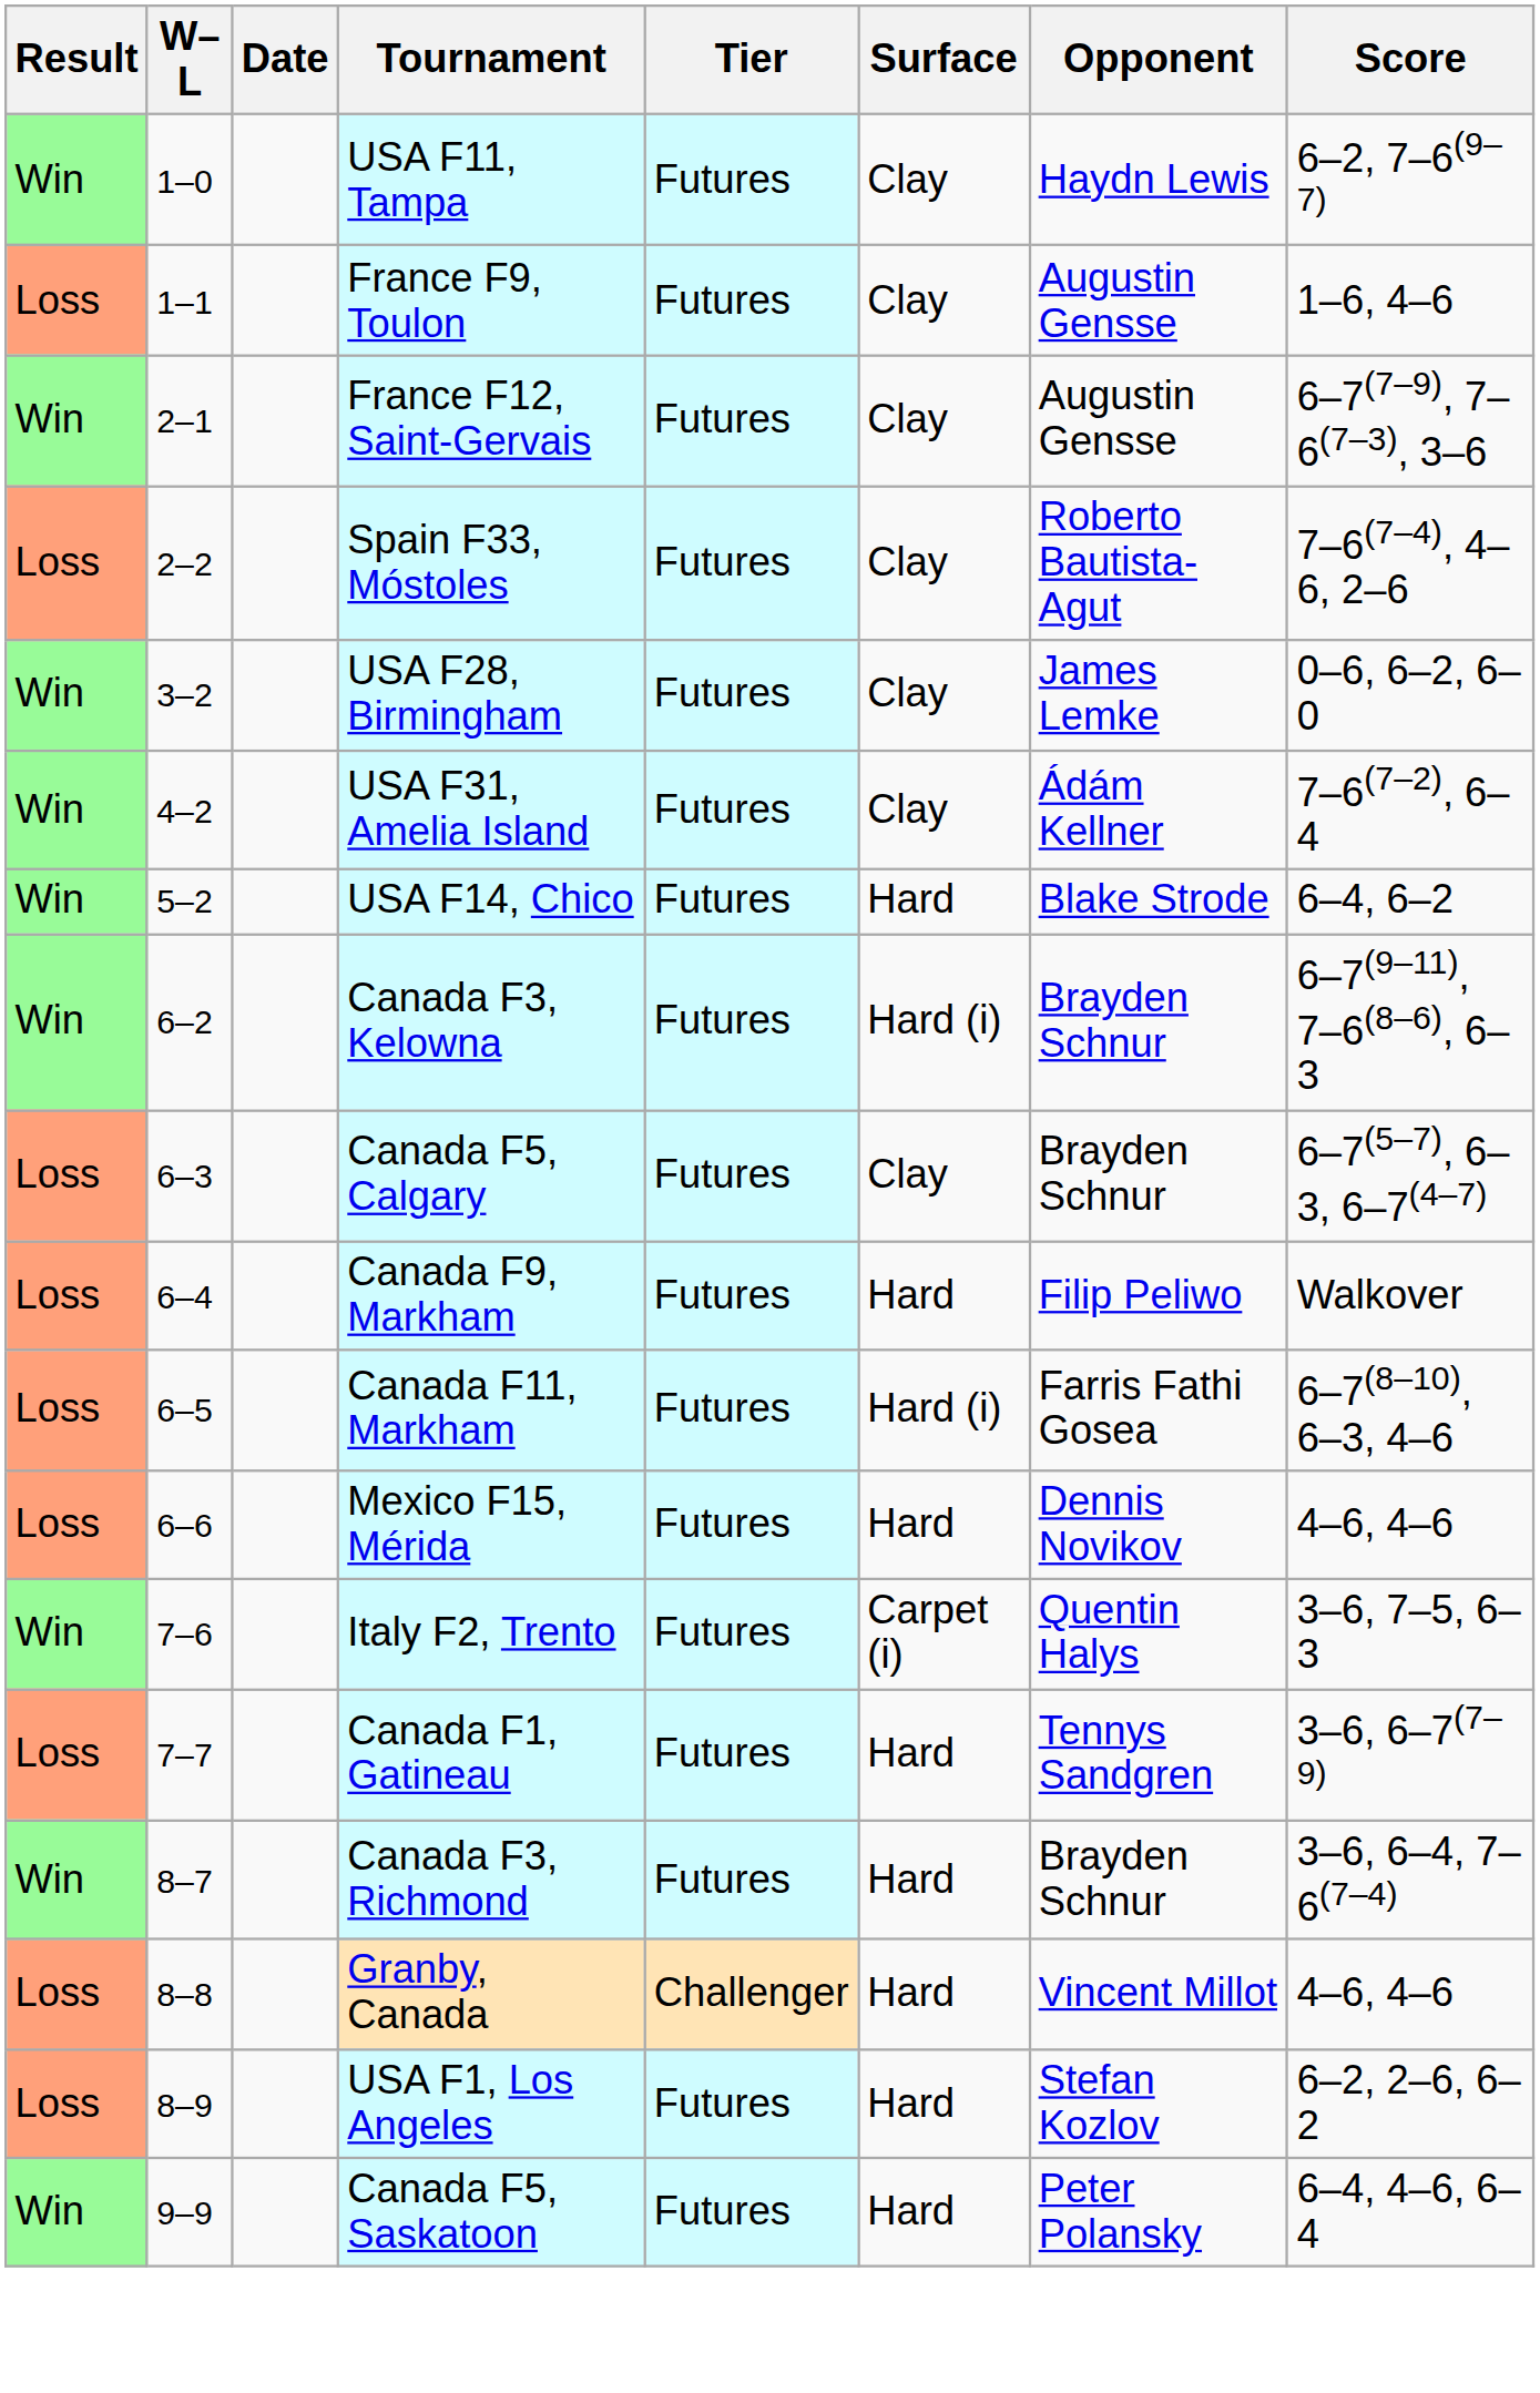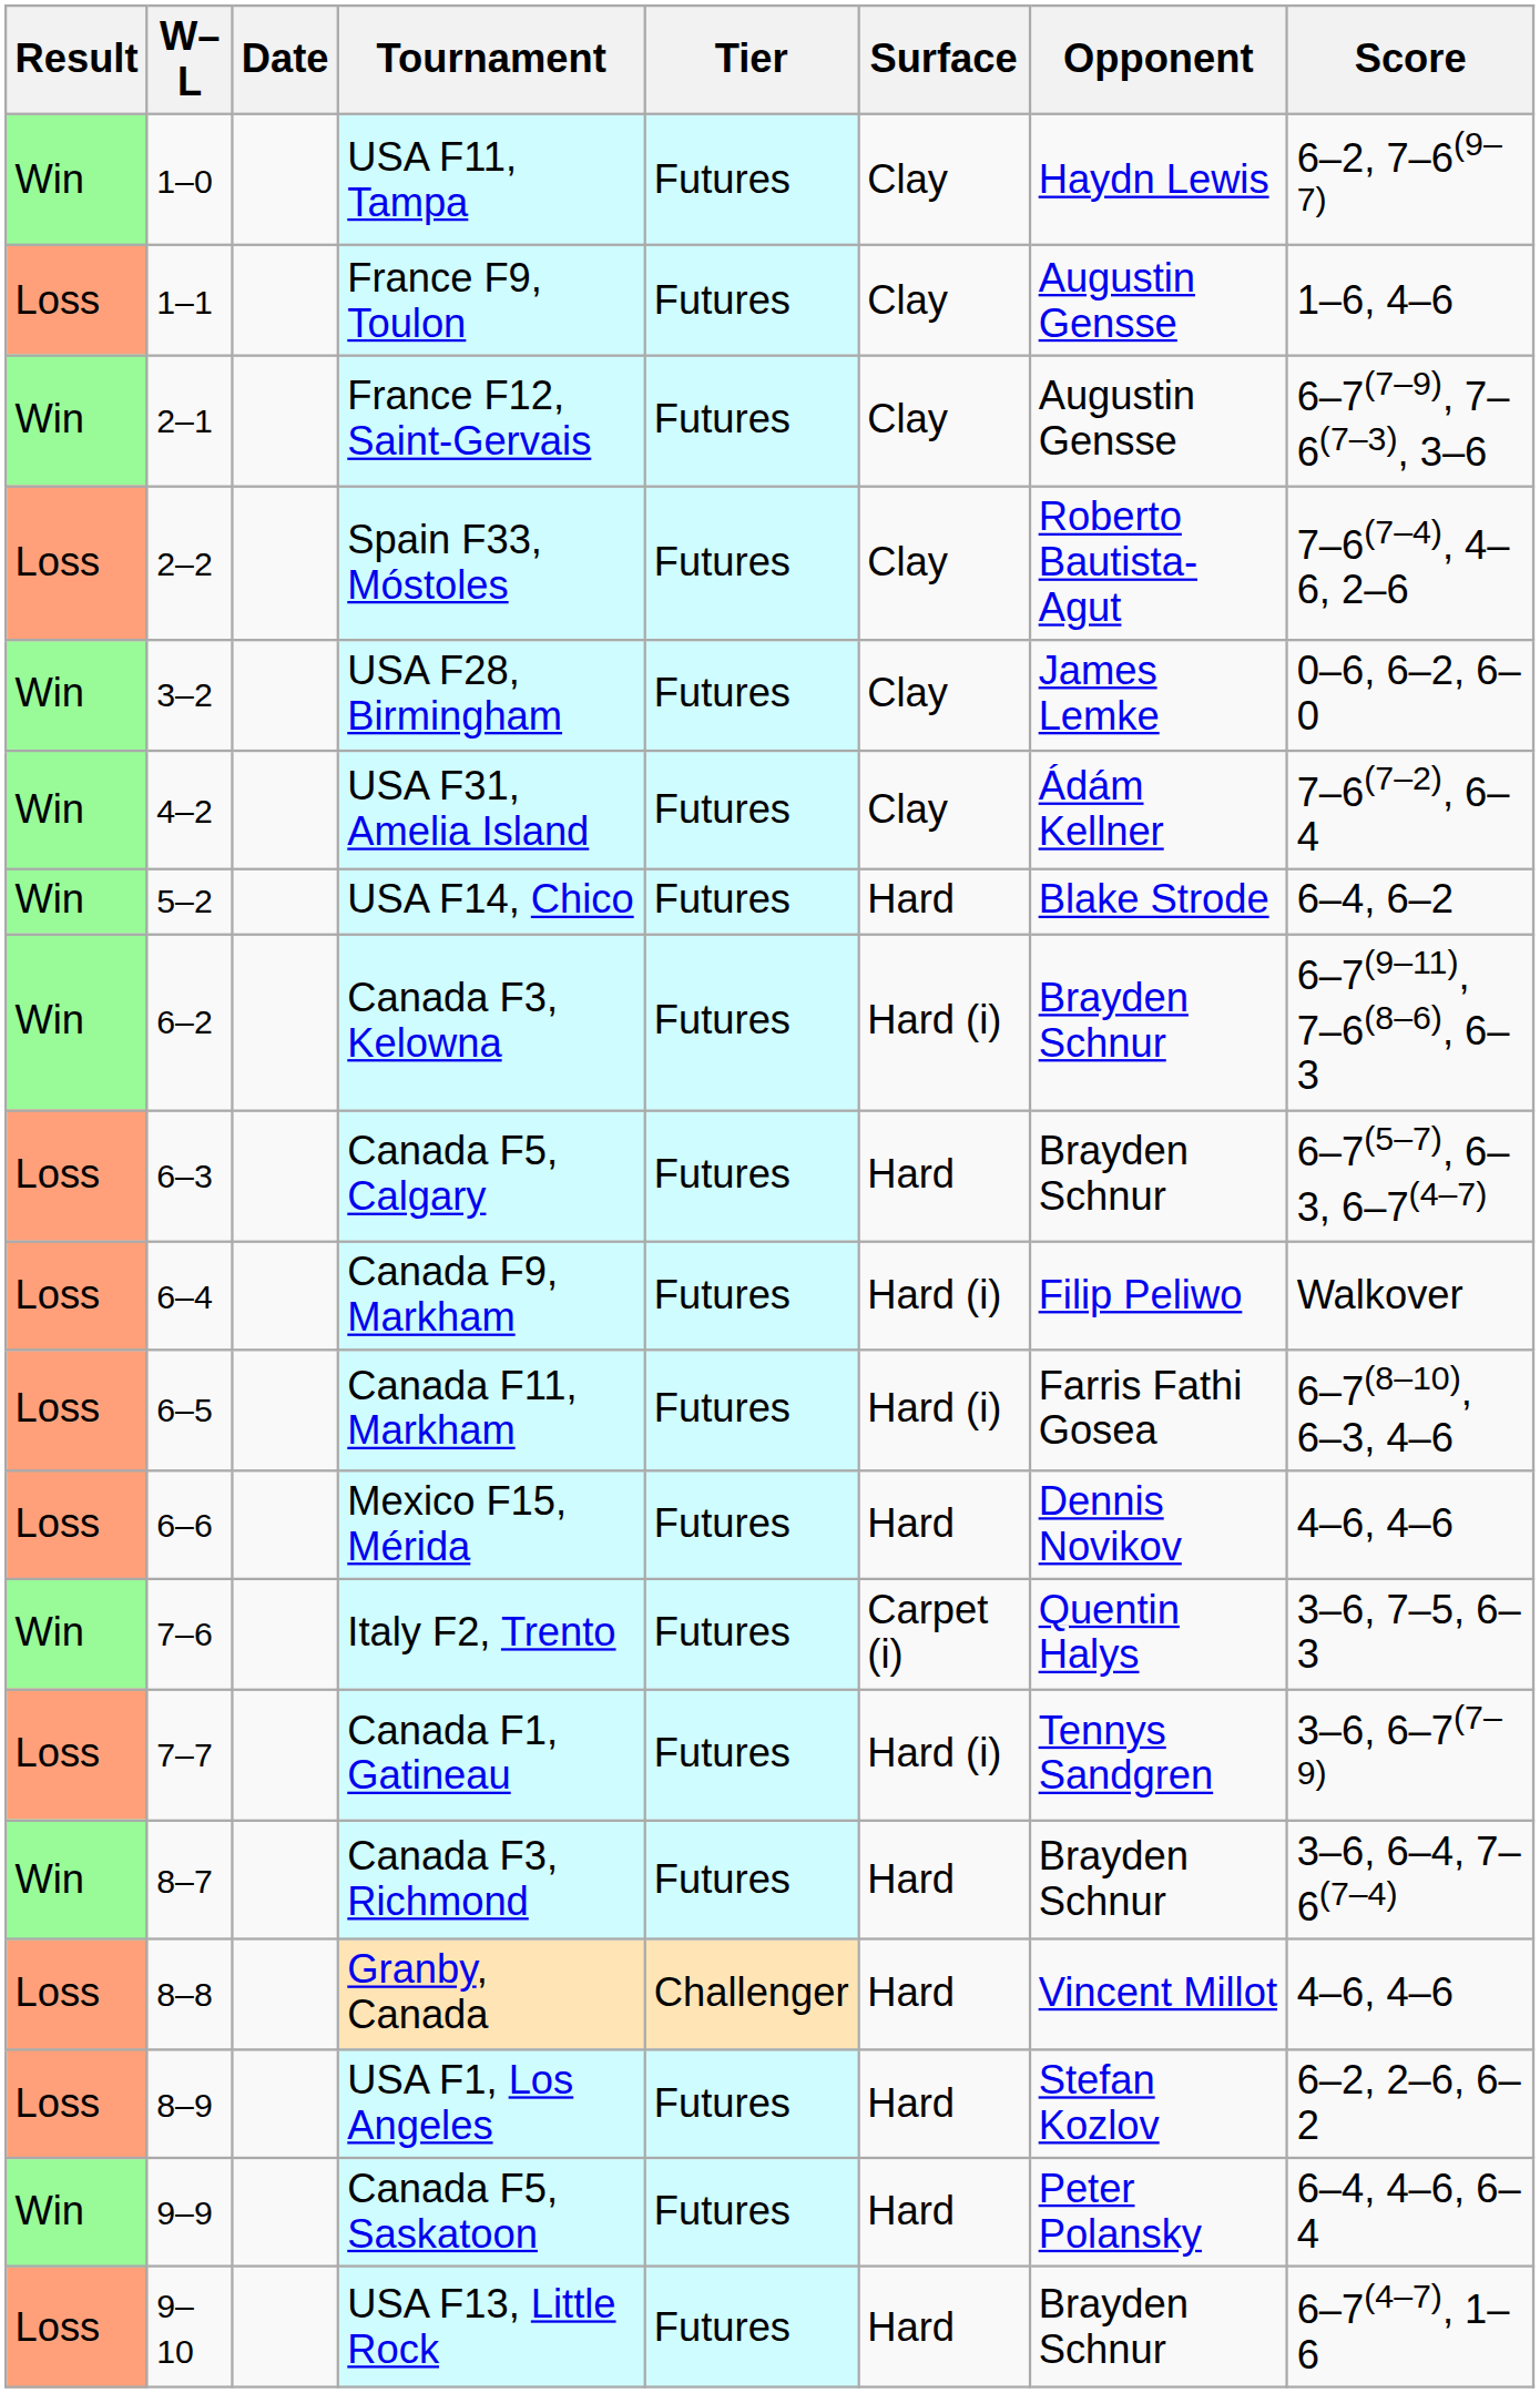Canada F5, Calgary | Surface: Clay -> Hard
Canada F9, Markham | Surface: Hard -> Hard (i)
Canada F1, Gatineau | Surface: Hard -> Hard (i)
+ row: Loss | 9–10 | USA F13, Little Rock | Futures | Hard | Brayden Schnur | 6–7(4–7), 1–6
